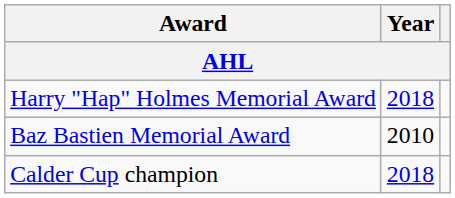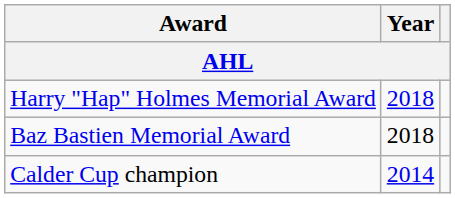Baz Bastien Memorial Award | Year: 2010 -> 2018
Calder Cup champion | Year: 2018 -> 2014
